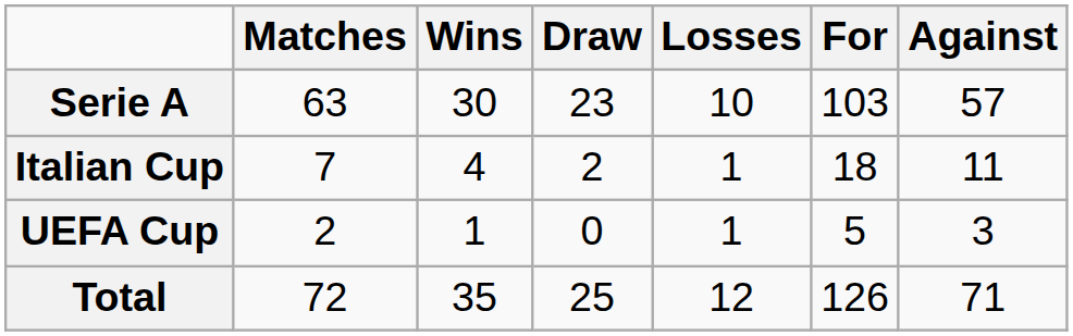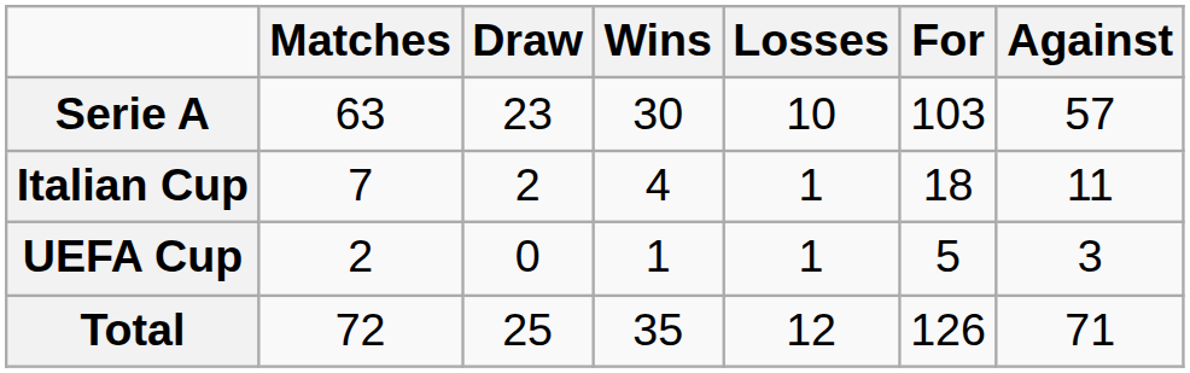columns swapped: Wins <-> Draw
